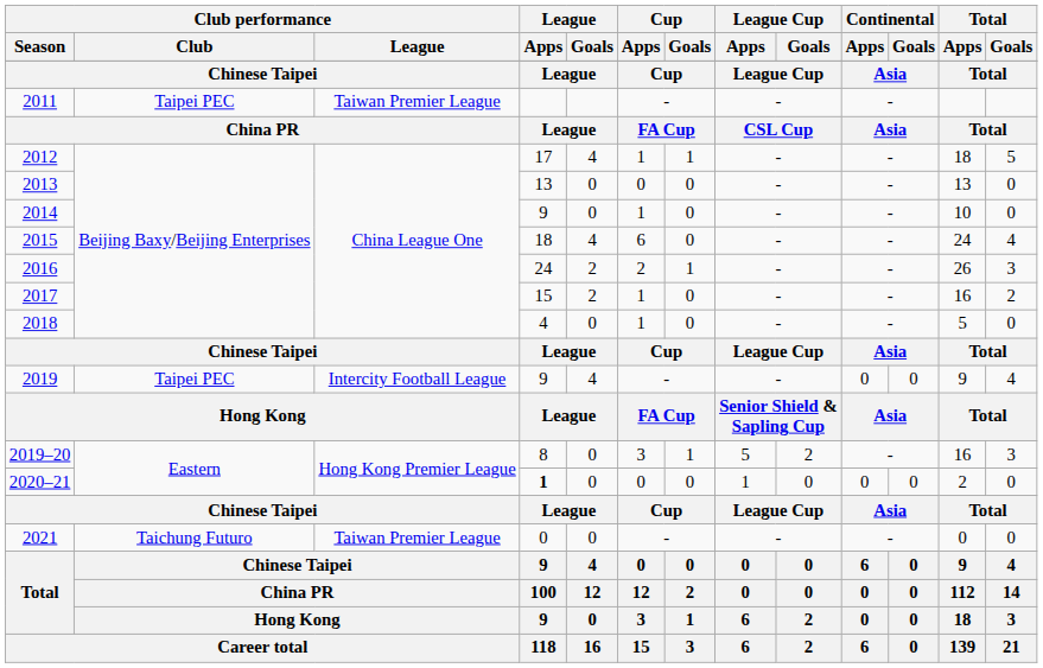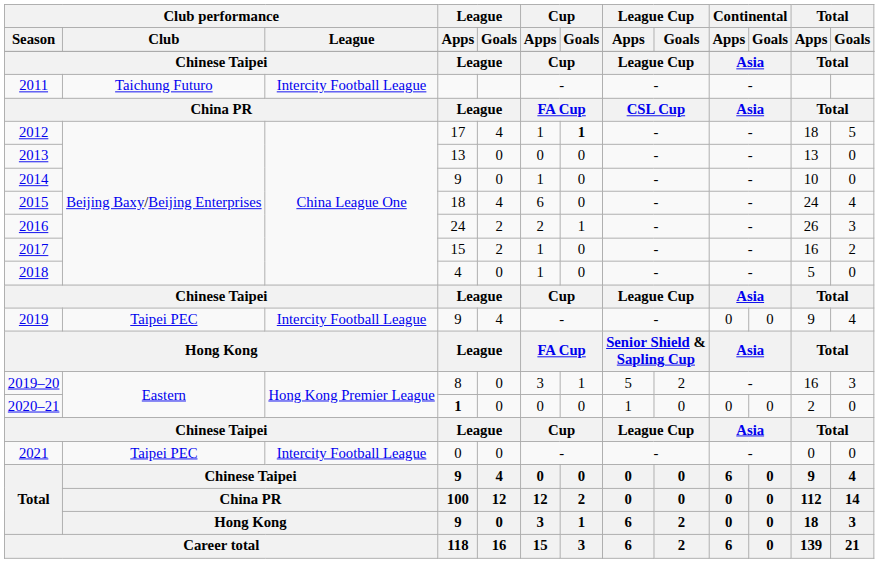2011 | Club performance / Club: Taipei PEC -> Taichung Futuro
2011 | Club performance / League: Taiwan Premier League -> Intercity Football League
2012 | Cup / Goals: normal -> bold
2021 | Club performance / Club: Taichung Futuro -> Taipei PEC
2021 | Club performance / League: Taiwan Premier League -> Intercity Football League
